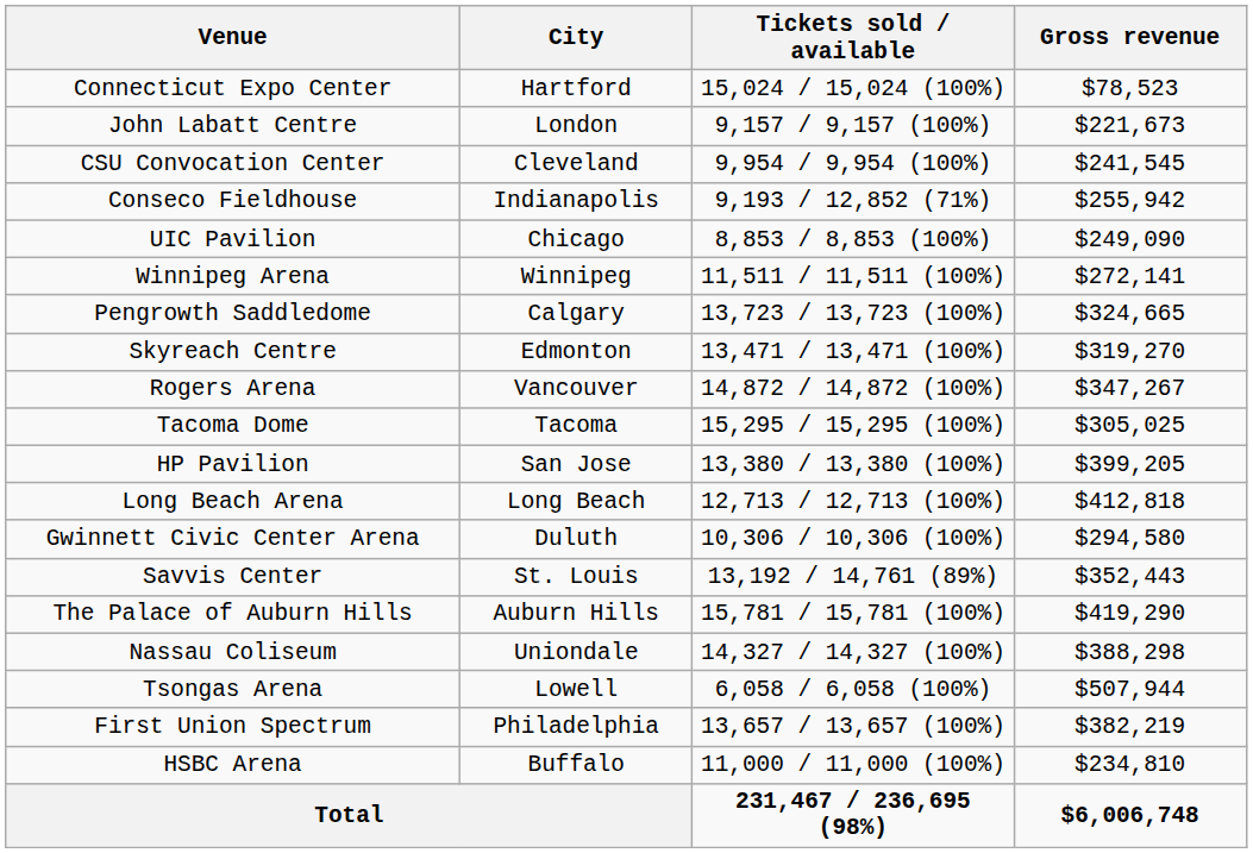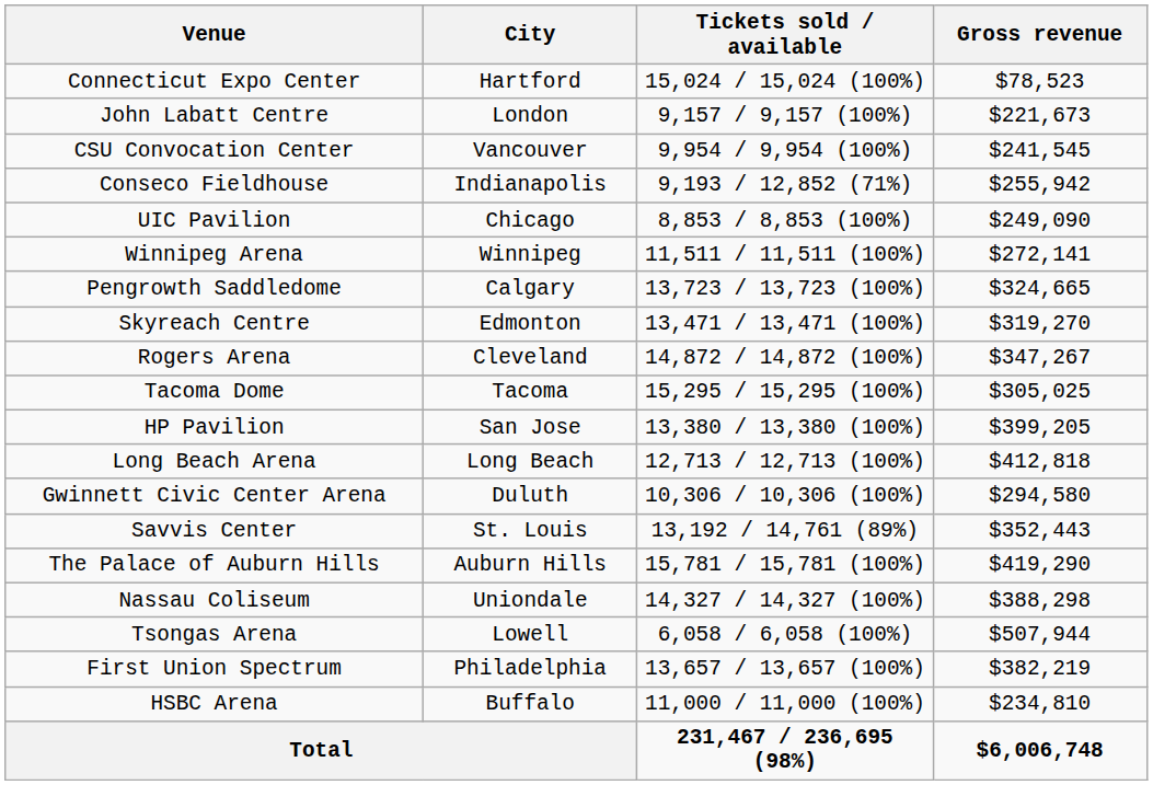CSU Convocation Center | City: Cleveland -> Vancouver
Rogers Arena | City: Vancouver -> Cleveland
